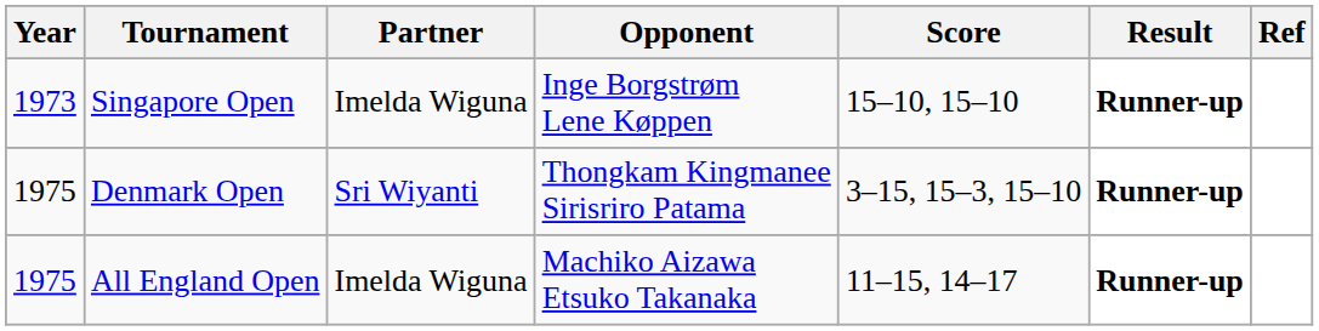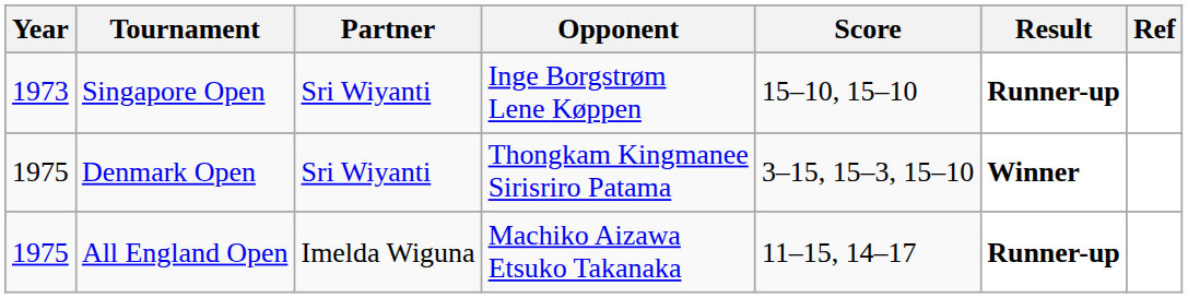Singapore Open | Partner: Imelda Wiguna -> Sri Wiyanti
Denmark Open | Result: Runner-up -> Winner
